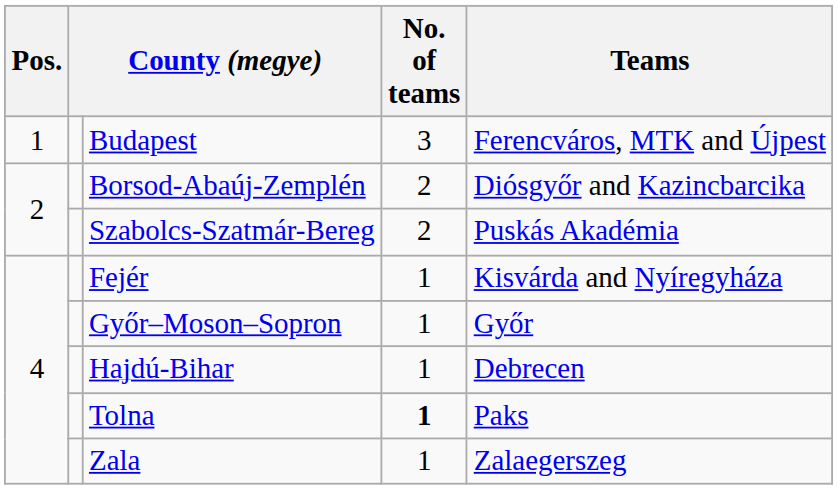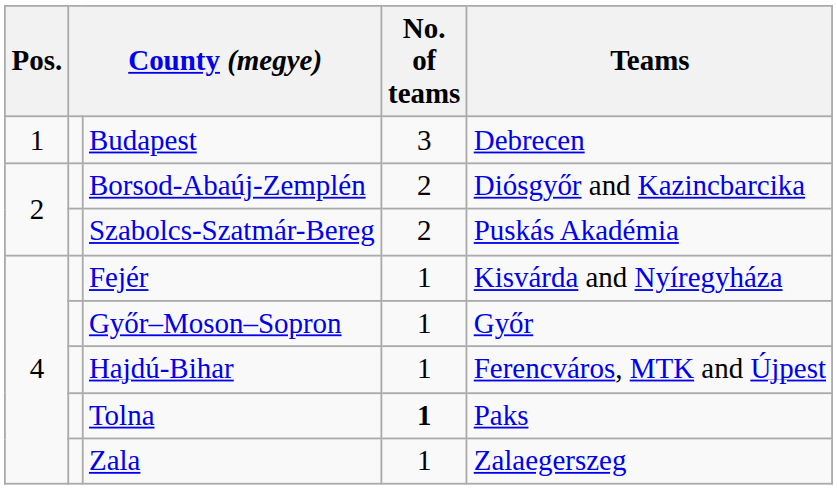Budapest | Teams: Ferencváros, MTK and Újpest -> Debrecen
Hajdú-Bihar | Teams: Debrecen -> Ferencváros, MTK and Újpest
